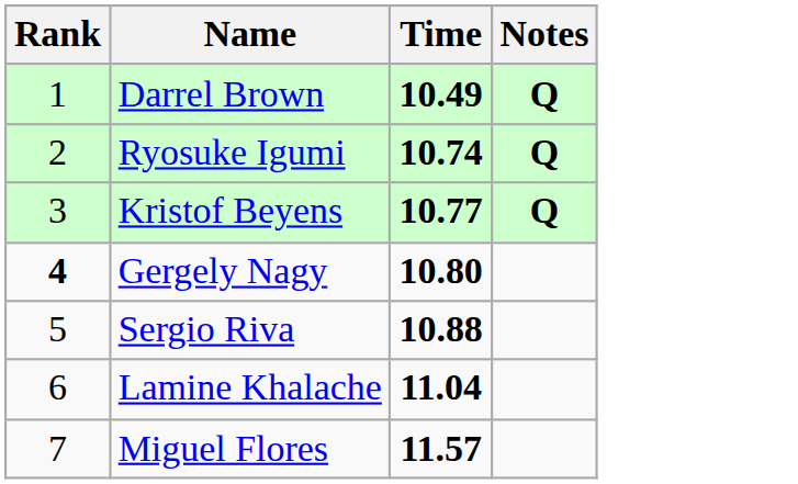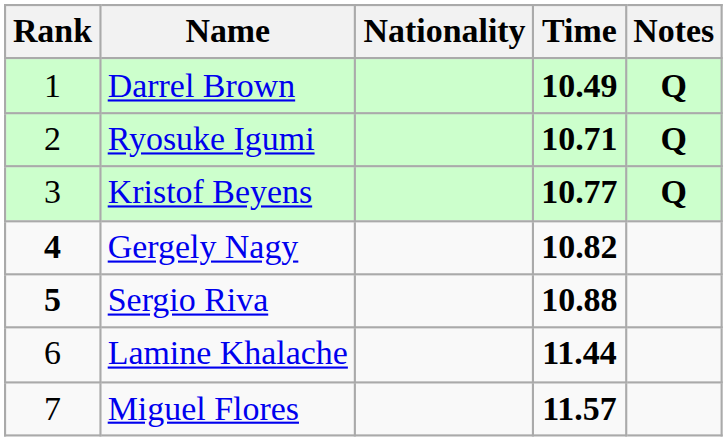+ column: Nationality
Ryosuke Igumi | Time: 10.74 -> 10.71
Gergely Nagy | Time: 10.80 -> 10.82
Sergio Riva | Rank: normal -> bold
Lamine Khalache | Time: 11.04 -> 11.44
